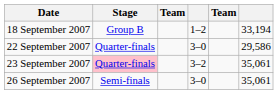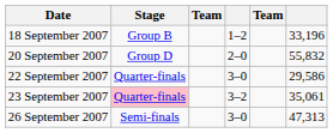18 September 2007 | column 6: 33,194 -> 33,196
+ row: 20 September 2007 | Group D | 2–0 | 55,832
26 September 2007 | column 6: 35,061 -> 47,313
